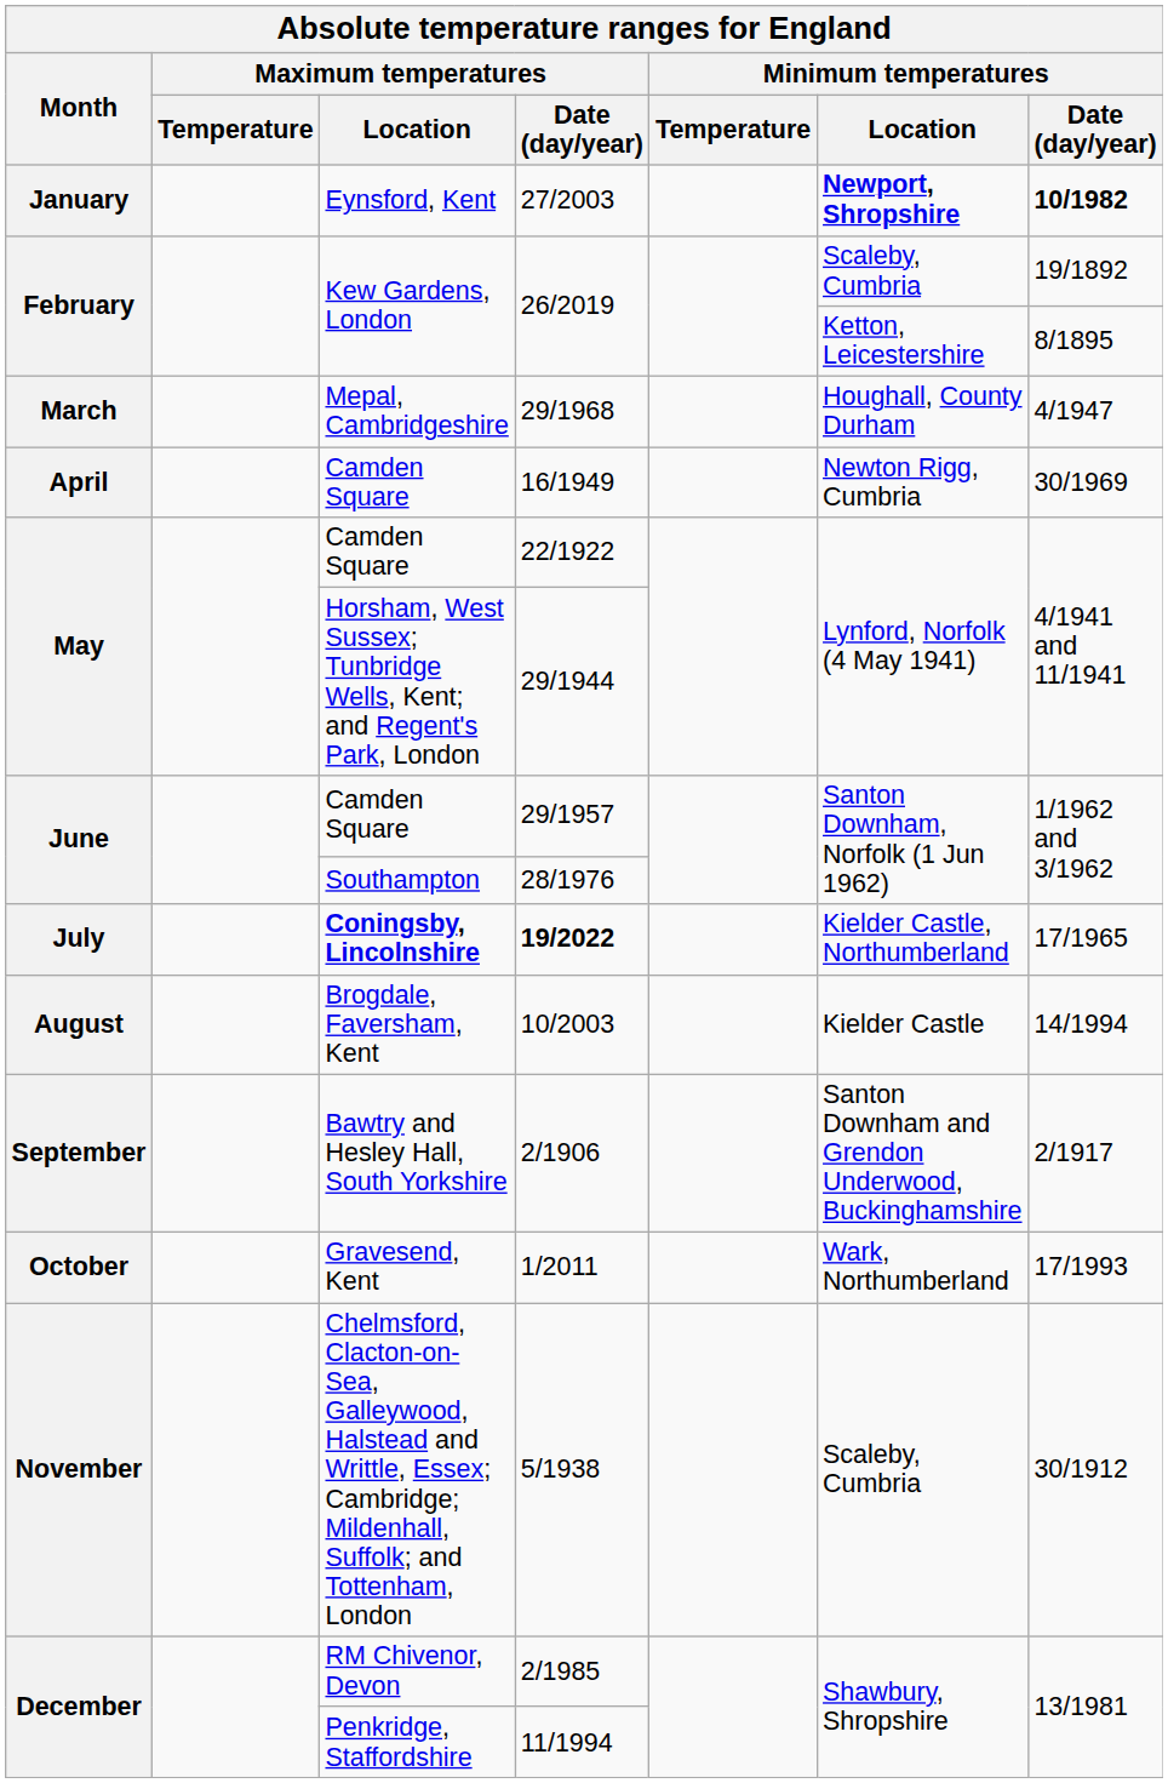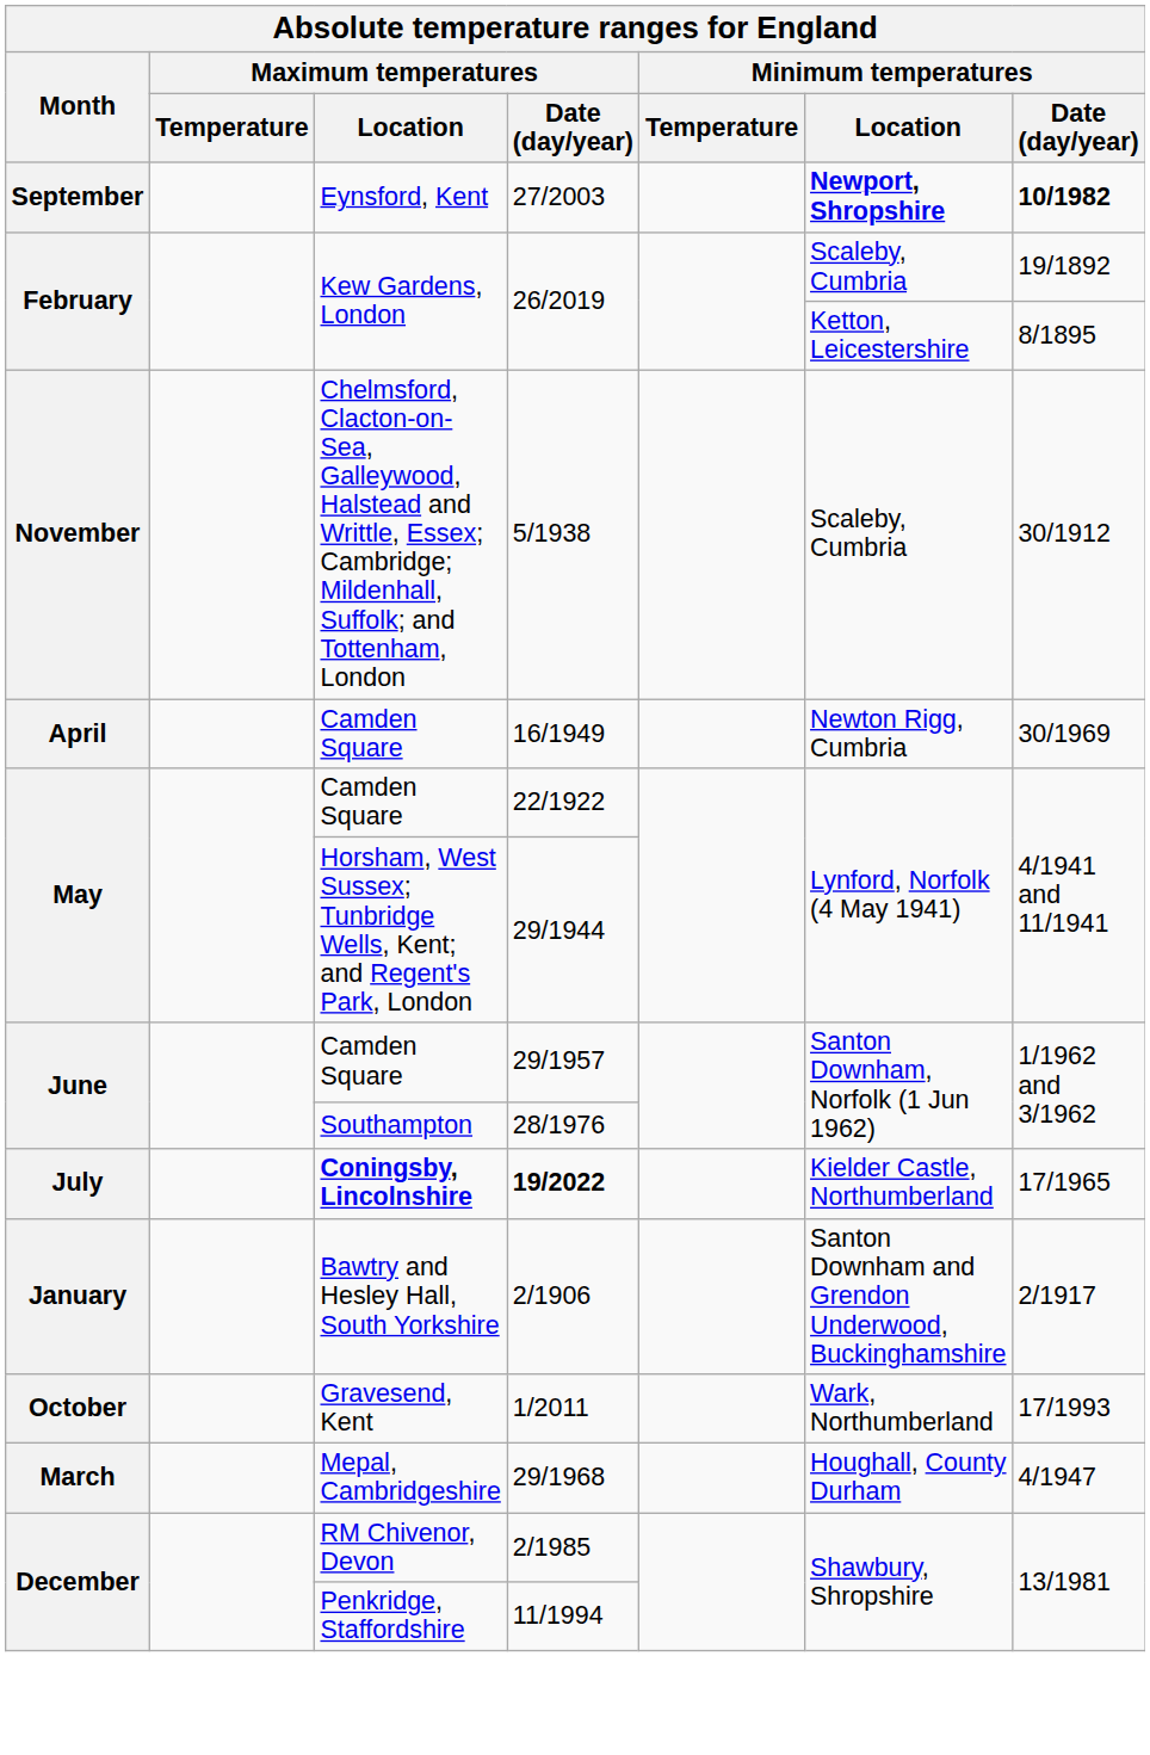27/2003 | Month: January -> September
rows swapped: 29/1968 <-> 5/1938
- row: August | Brogdale, Faversham, Kent | 10/2003 | Kielder Castle | 14/1994
2/1906 | Month: September -> January
